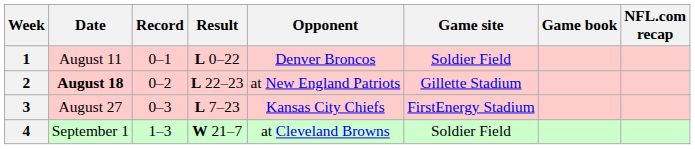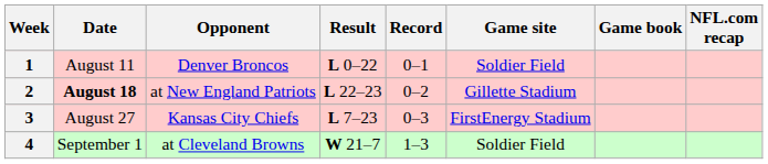columns swapped: Opponent <-> Record
